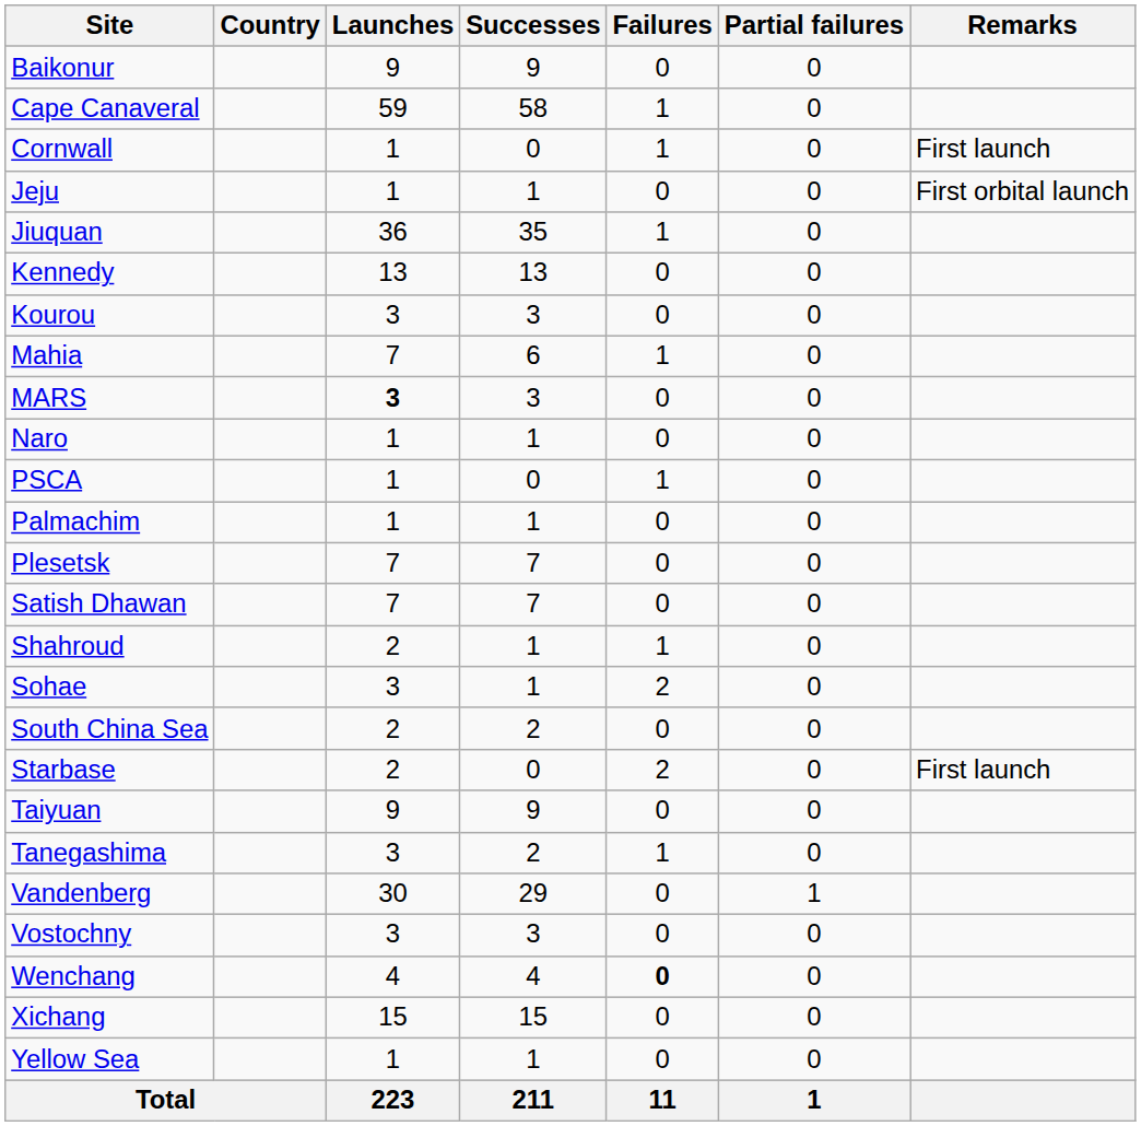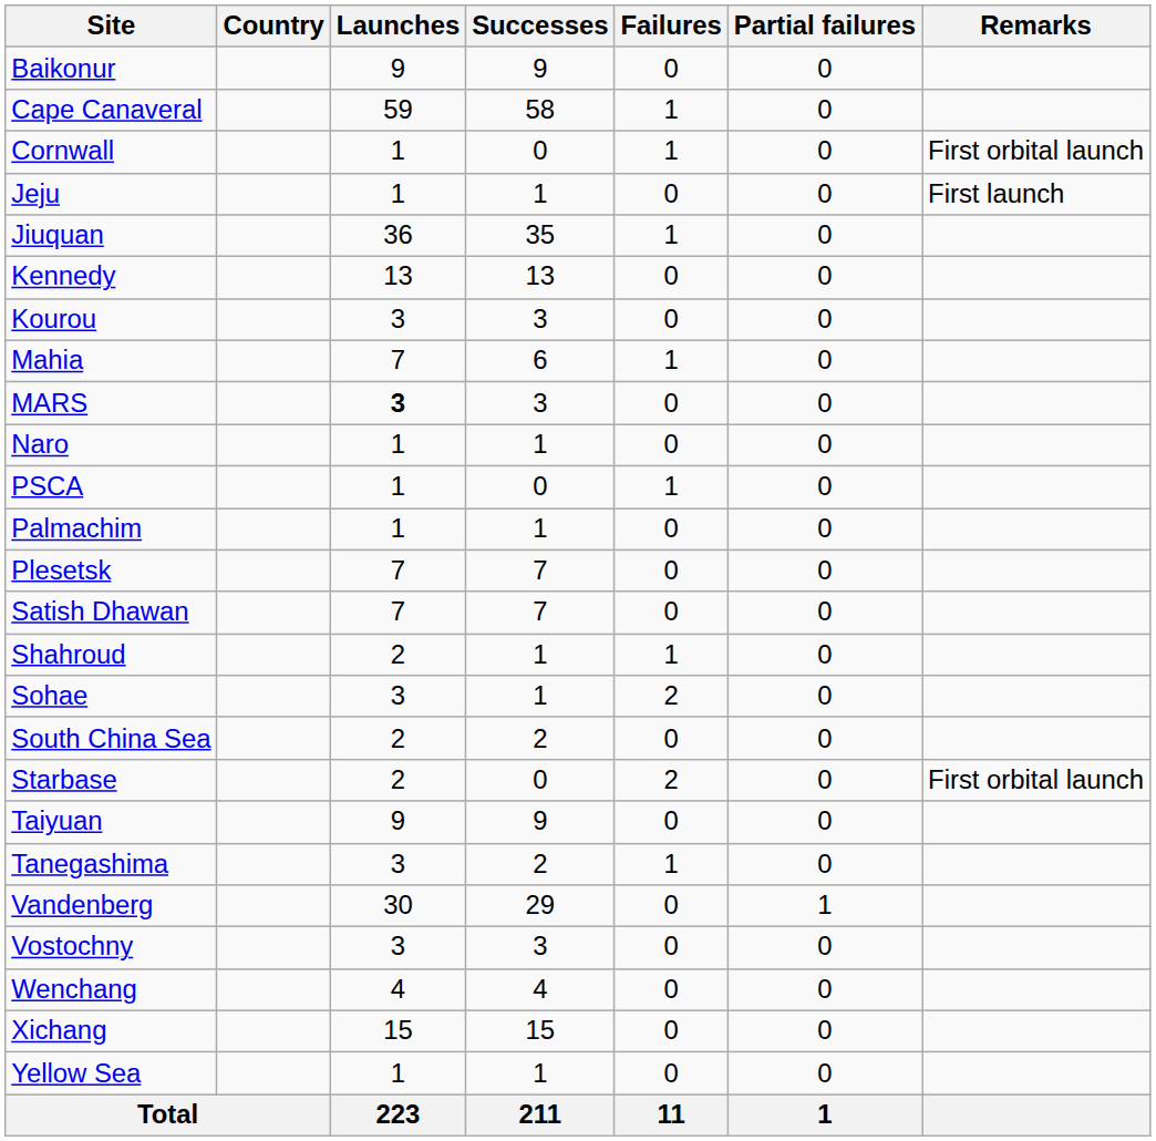Cornwall | Remarks: First launch -> First orbital launch
Jeju | Remarks: First orbital launch -> First launch
Starbase | Remarks: First launch -> First orbital launch
Wenchang | Failures: bold -> normal
